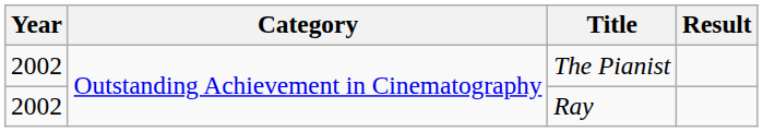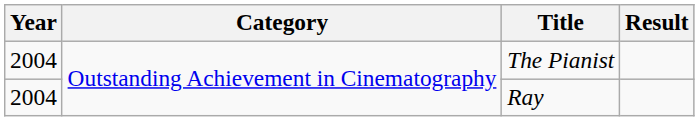The Pianist | Year: 2002 -> 2004
Ray | Year: 2002 -> 2004
